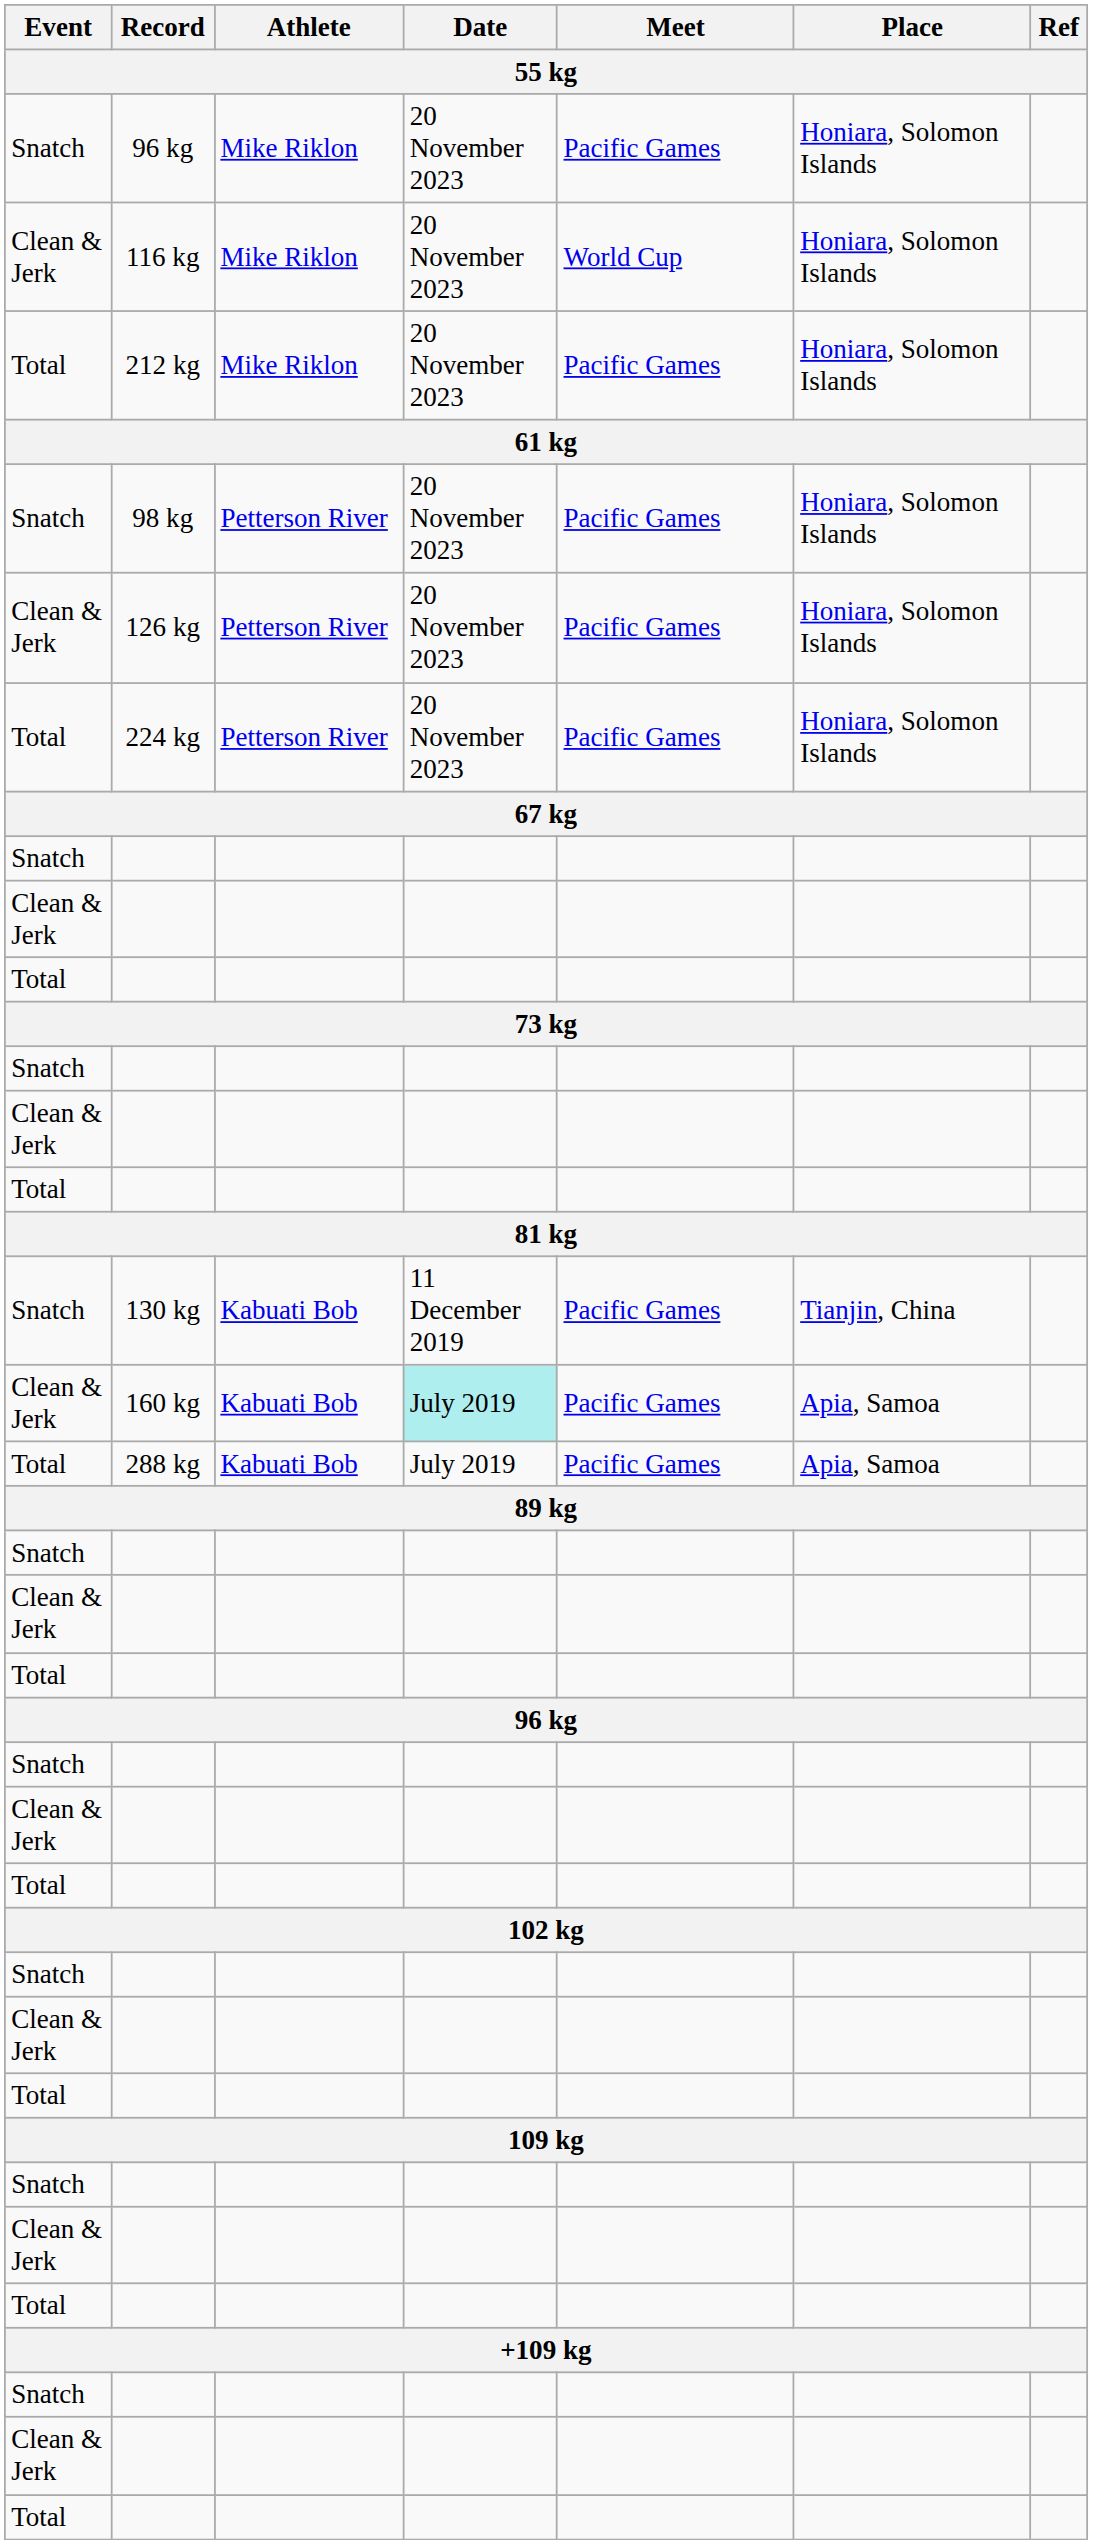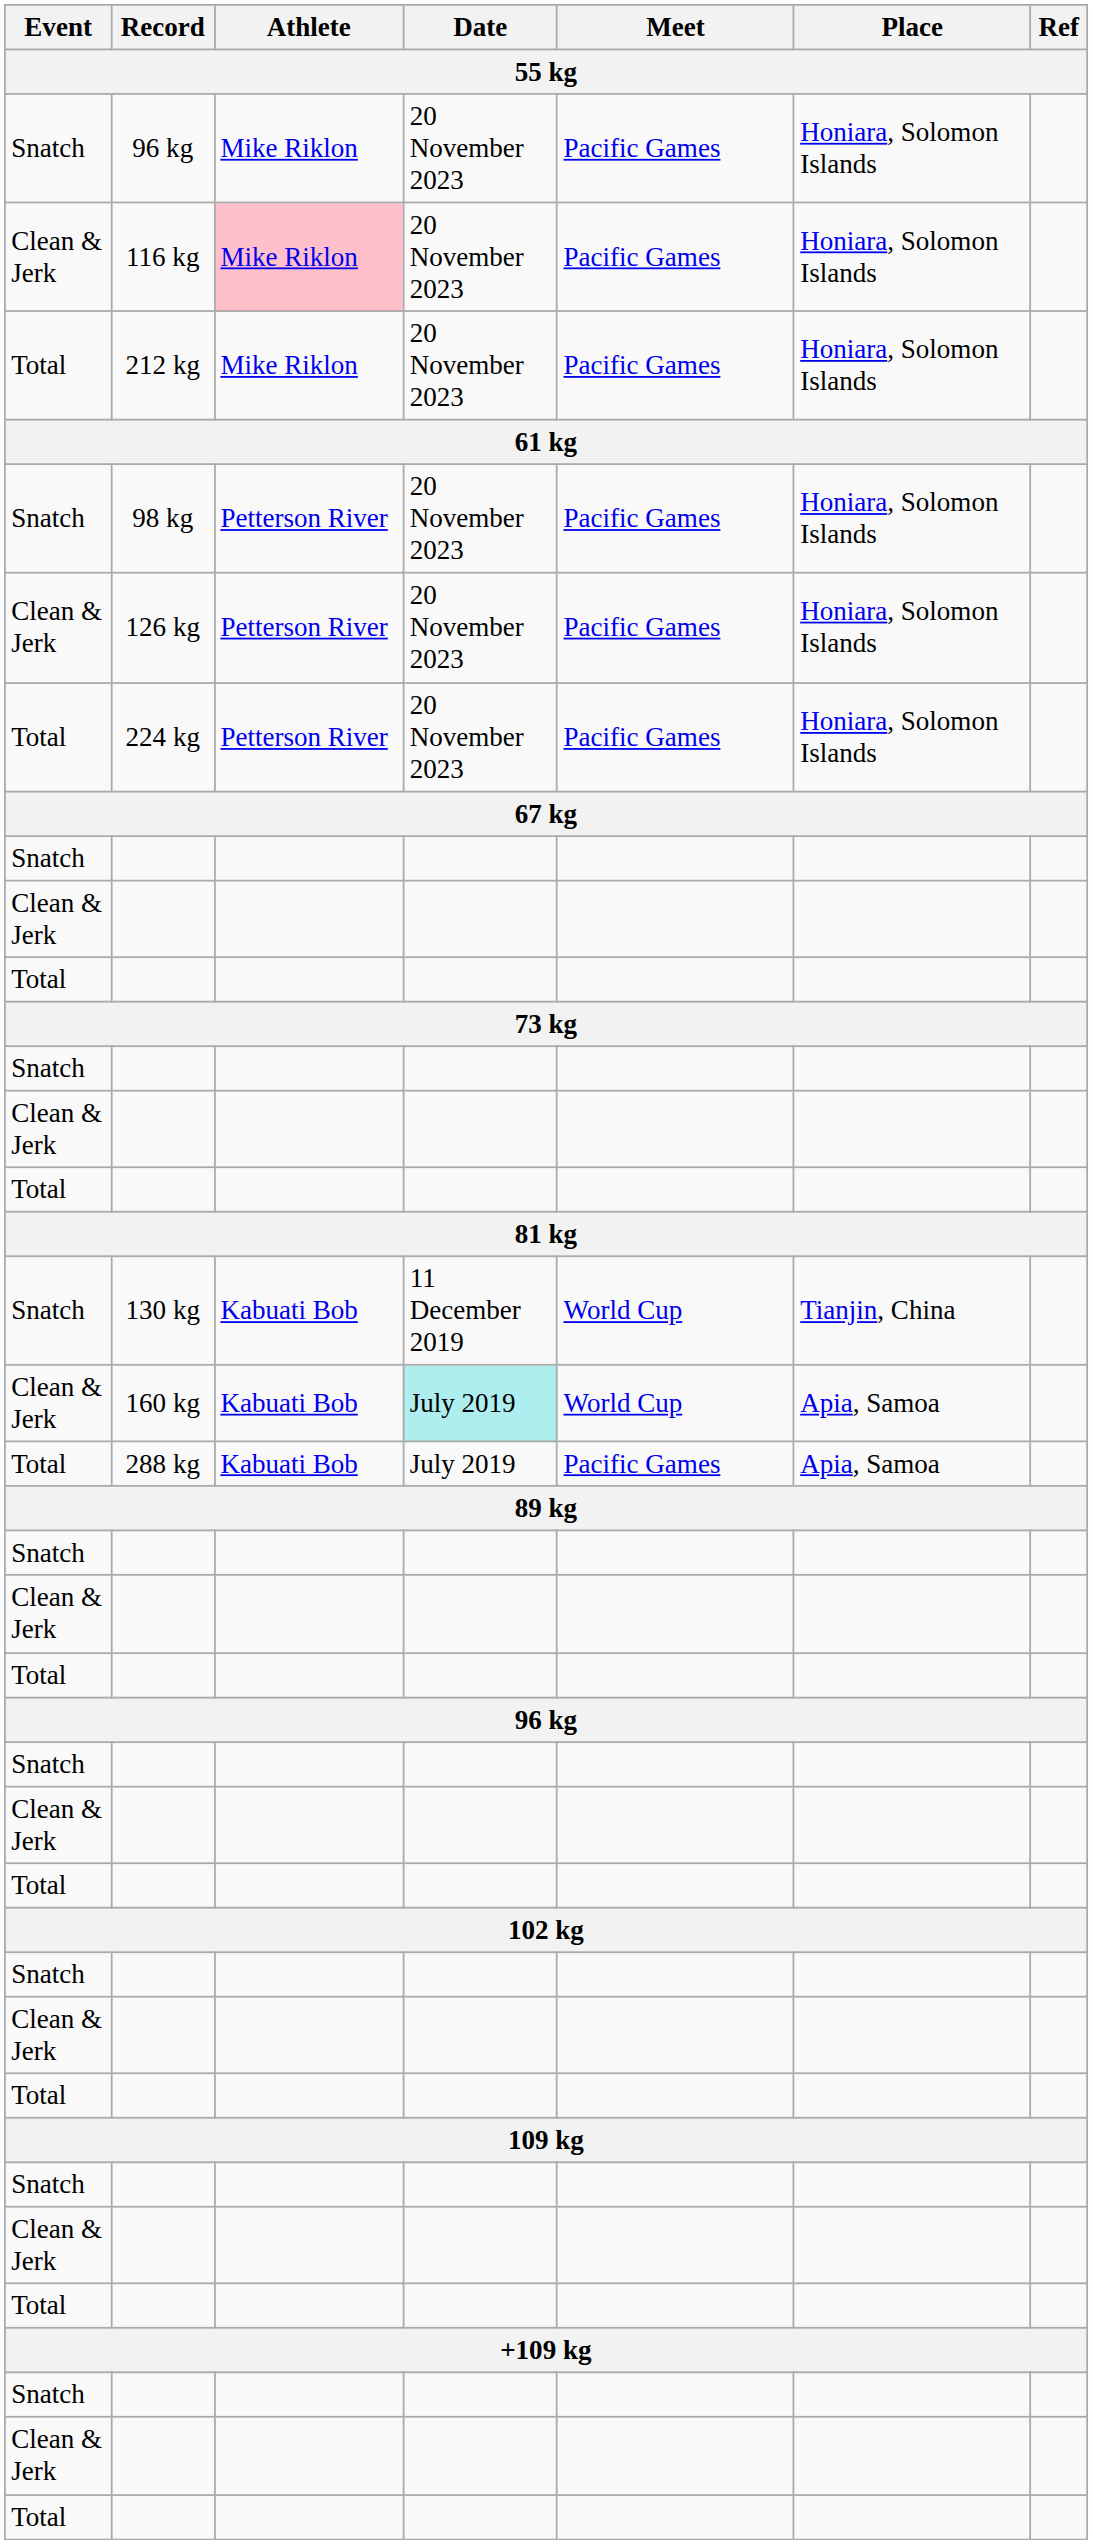116 kg | Athlete: no background -> pink background
116 kg | Meet: World Cup -> Pacific Games
130 kg | Meet: Pacific Games -> World Cup
160 kg | Meet: Pacific Games -> World Cup
